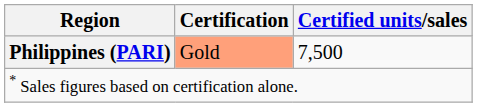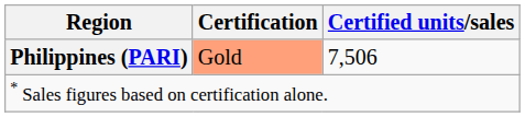Philippines (PARI) | Certified units/sales: 7,500 -> 7,506
